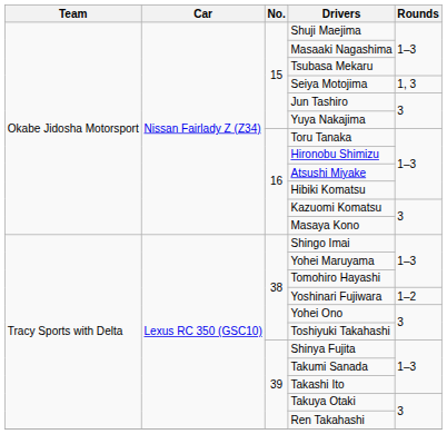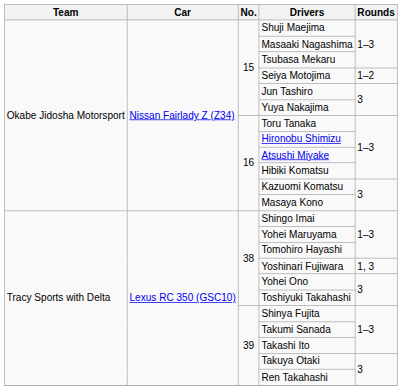Seiya Motojima | Rounds: 1, 3 -> 1–2
Yoshinari Fujiwara | Rounds: 1–2 -> 1, 3
